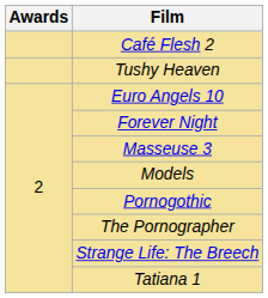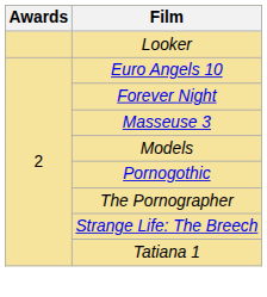+ row: Looker
- row: Café Flesh 2
- row: Tushy Heaven
